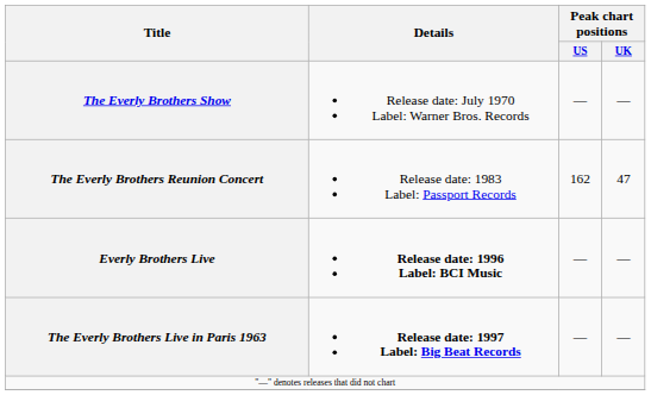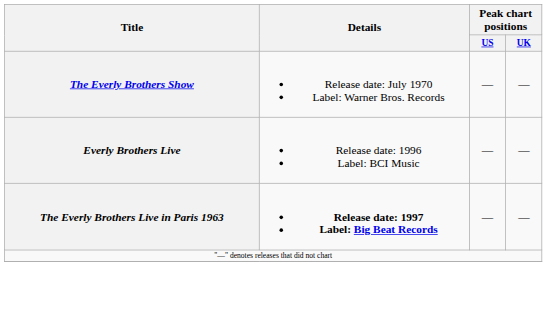- row: The Everly Brothers Reunion Concert | Release date: 1983 Label: Passport Records | 162 | 47
Everly Brothers Live | Details: bold -> normal
